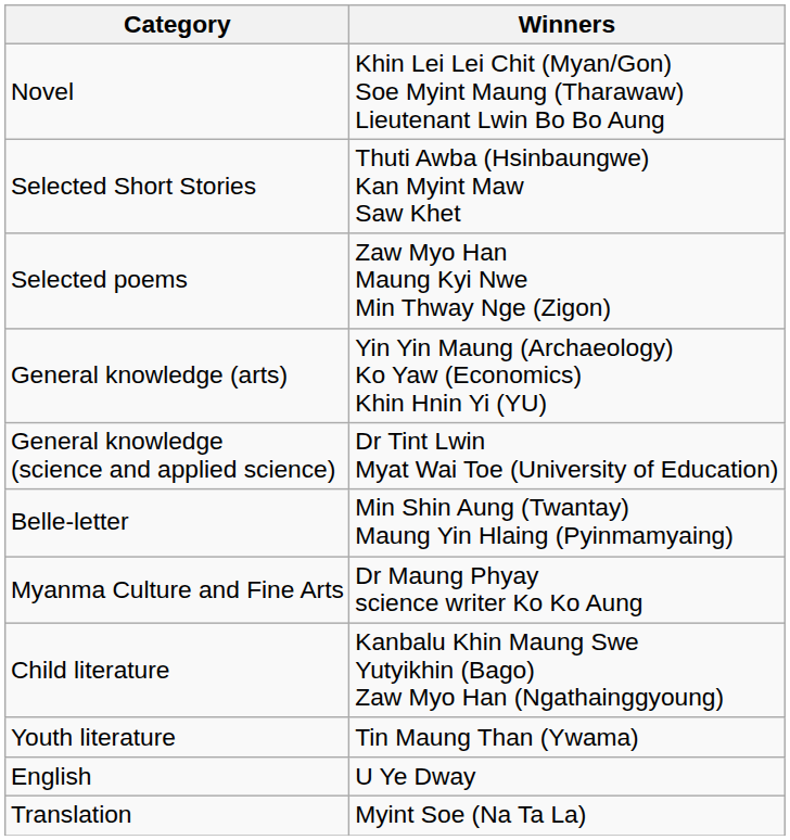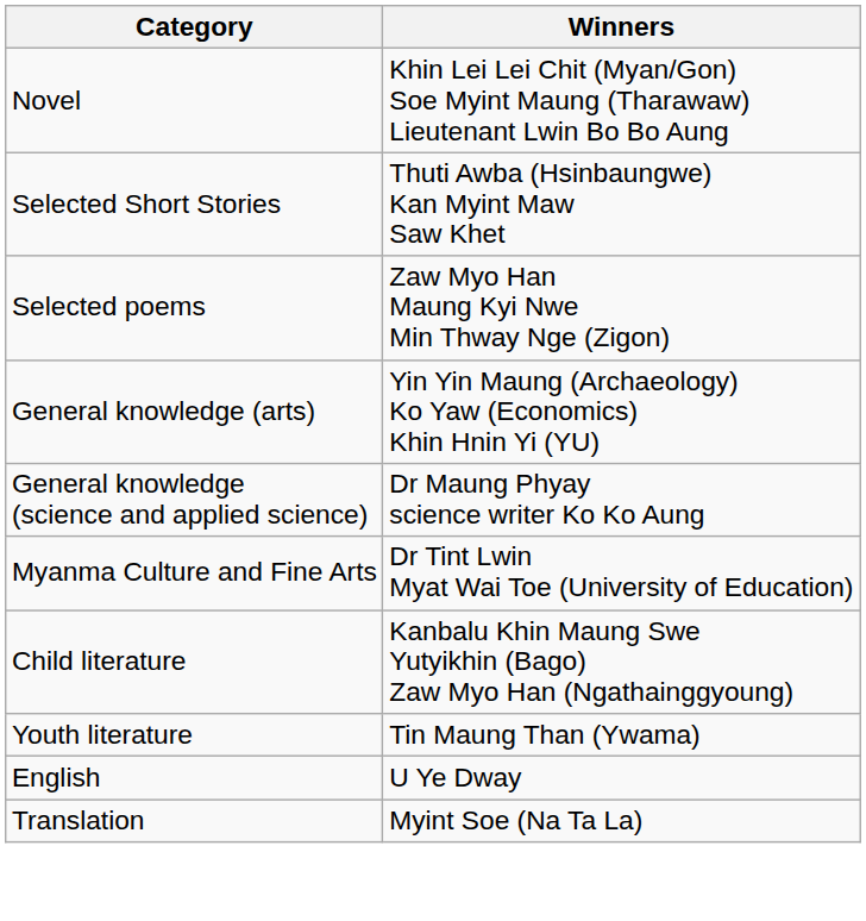General knowledge (science and applied science) | Winners: Dr Tint Lwin Myat Wai Toe (University of Education) -> Dr Maung Phyay science writer Ko Ko Aung
- row: Belle-letter | Min Shin Aung (Twantay) Maung Yin Hlaing (Pyinmamyaing)
Myanma Culture and Fine Arts | Winners: Dr Maung Phyay science writer Ko Ko Aung -> Dr Tint Lwin Myat Wai Toe (University of Education)
